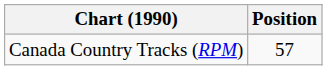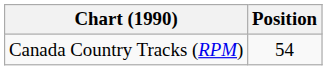Canada Country Tracks (RPM) | Position: 57 -> 54
